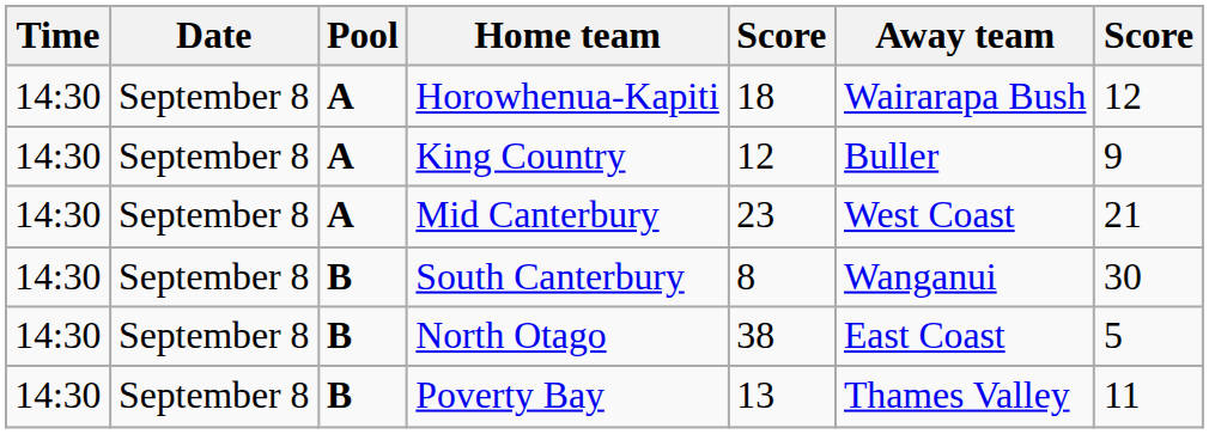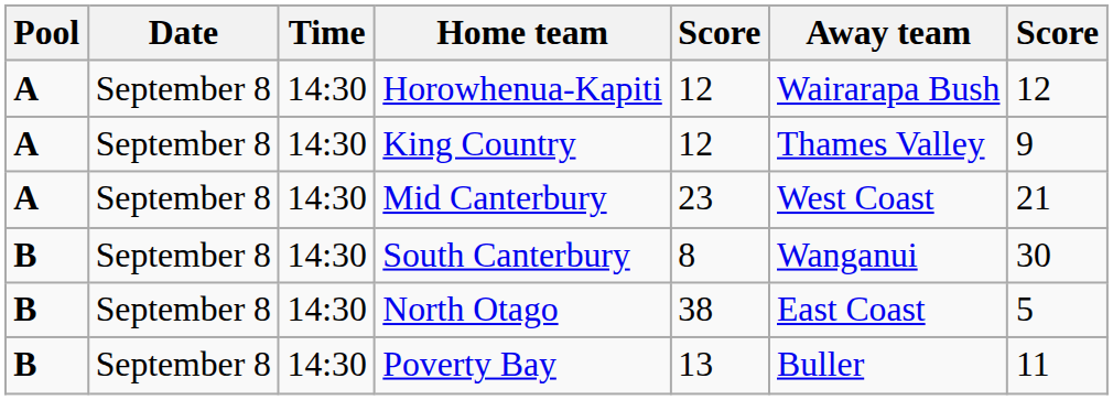columns swapped: Pool <-> Time
Horowhenua-Kapiti | column 5: 18 -> 12
King Country | Away team: Buller -> Thames Valley
Poverty Bay | Away team: Thames Valley -> Buller
